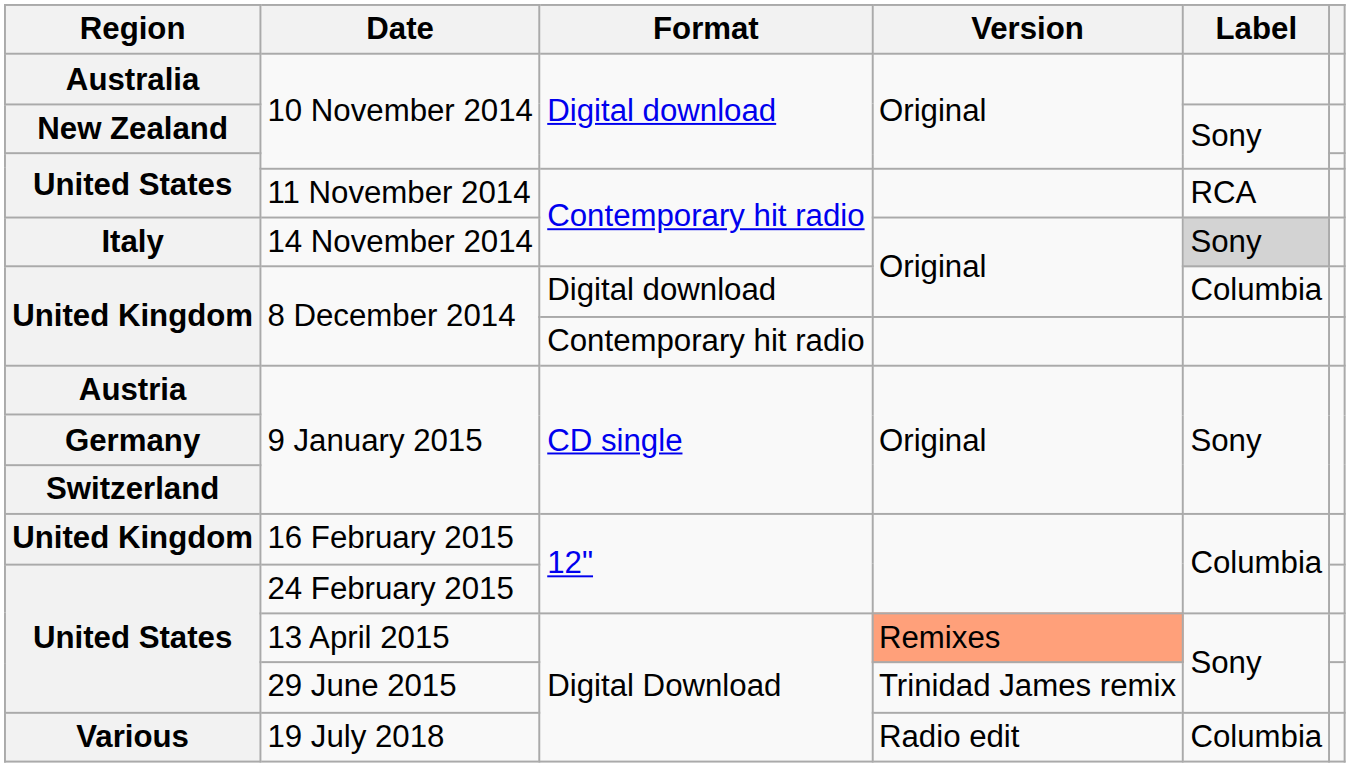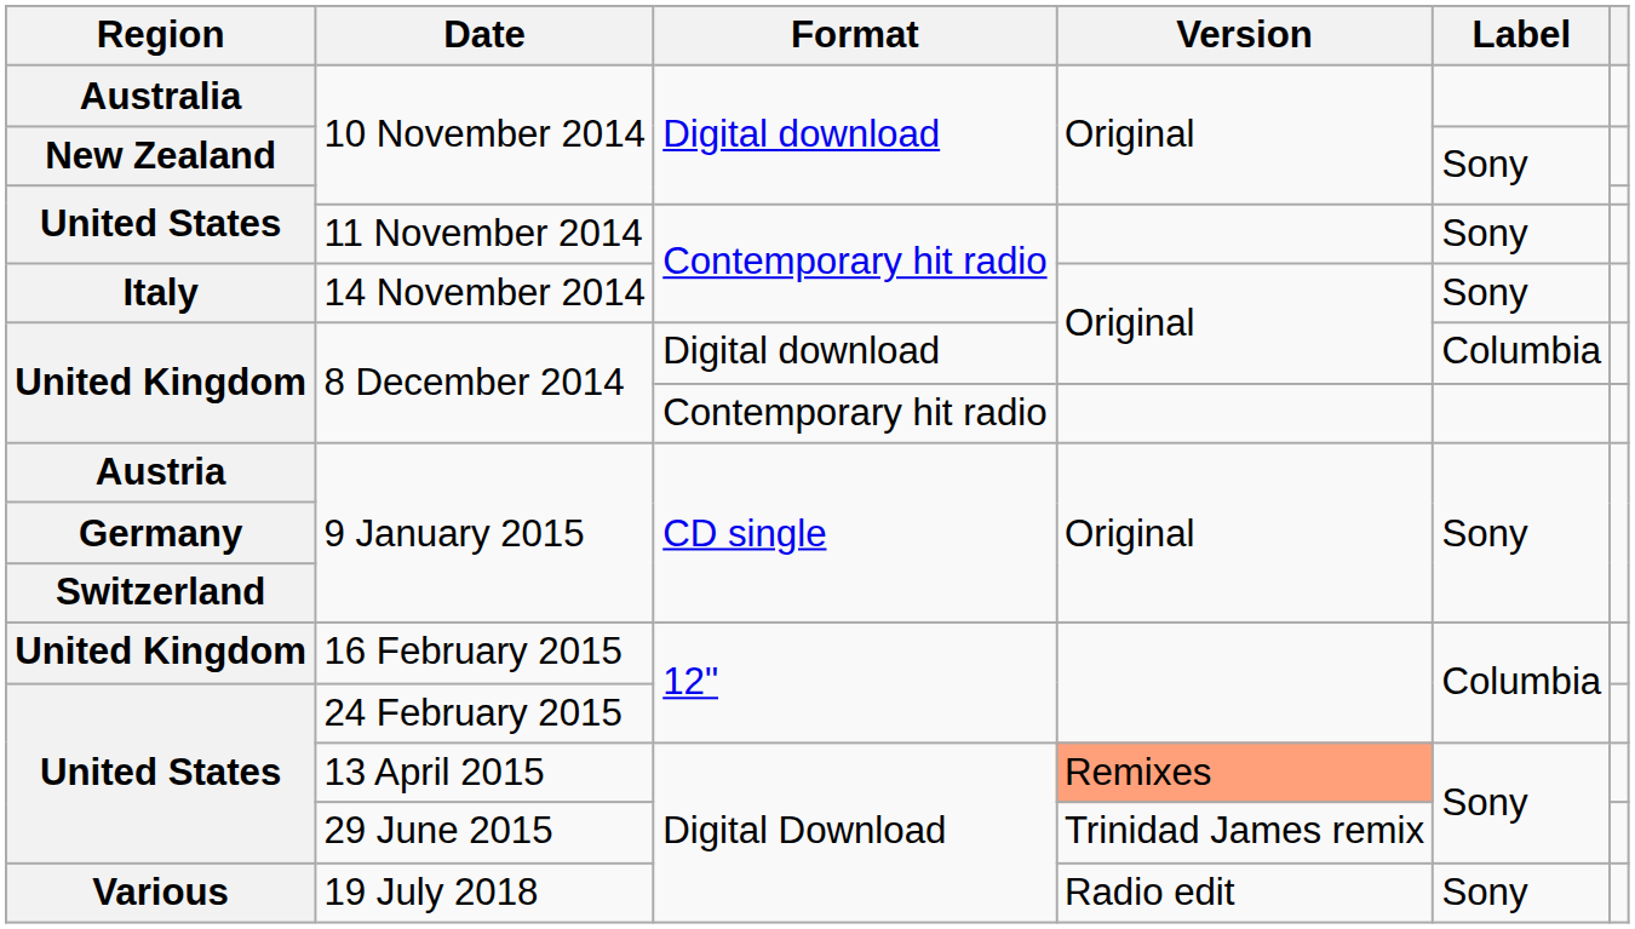11 November 2014 | Label: RCA -> Sony
14 November 2014 | Label: lightgrey background -> no background
19 July 2018 | Label: Columbia -> Sony
